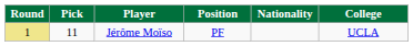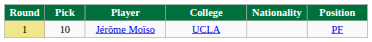columns swapped: Position <-> College
Jérôme Moïso | Pick: 11 -> 10
